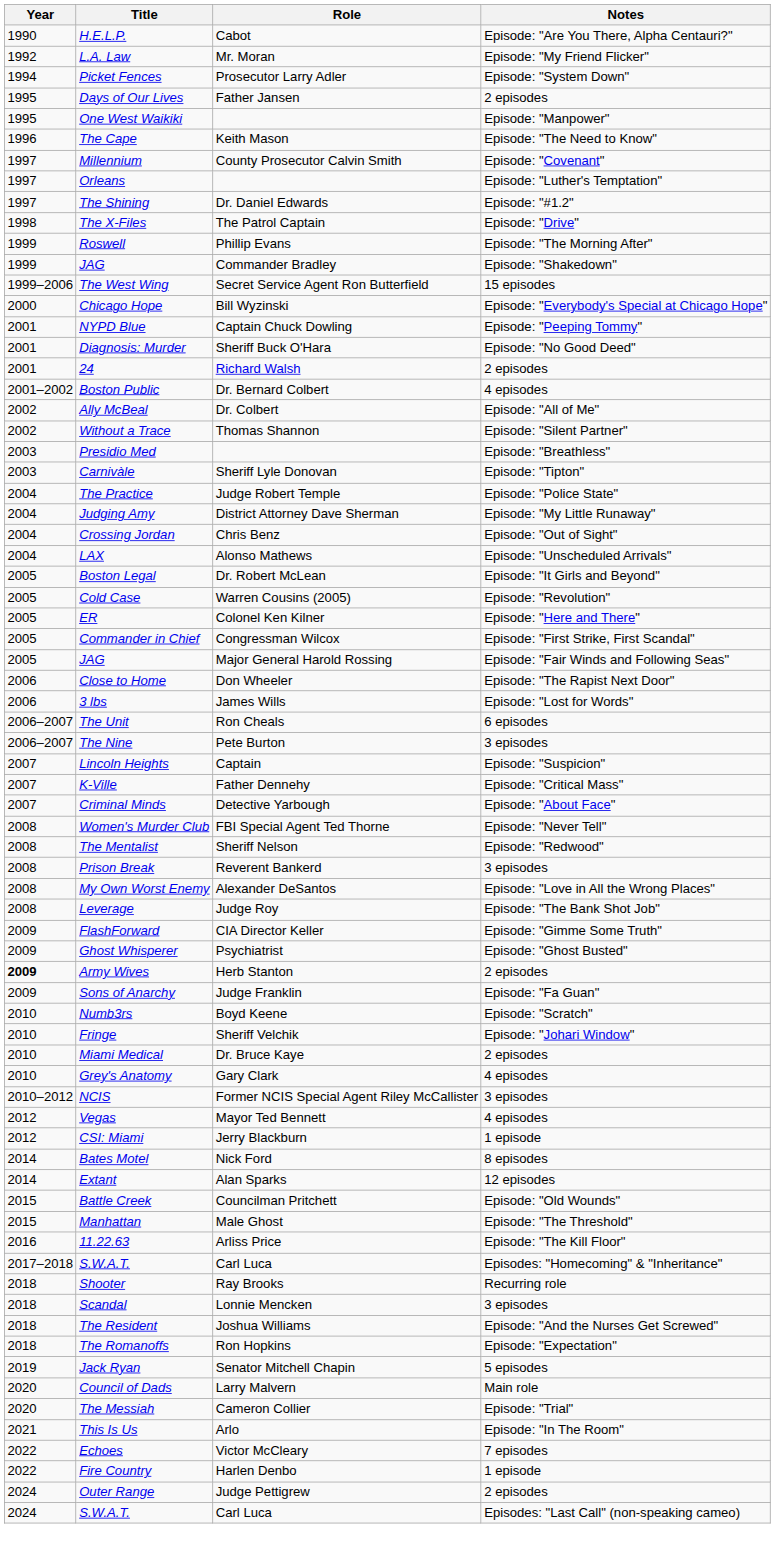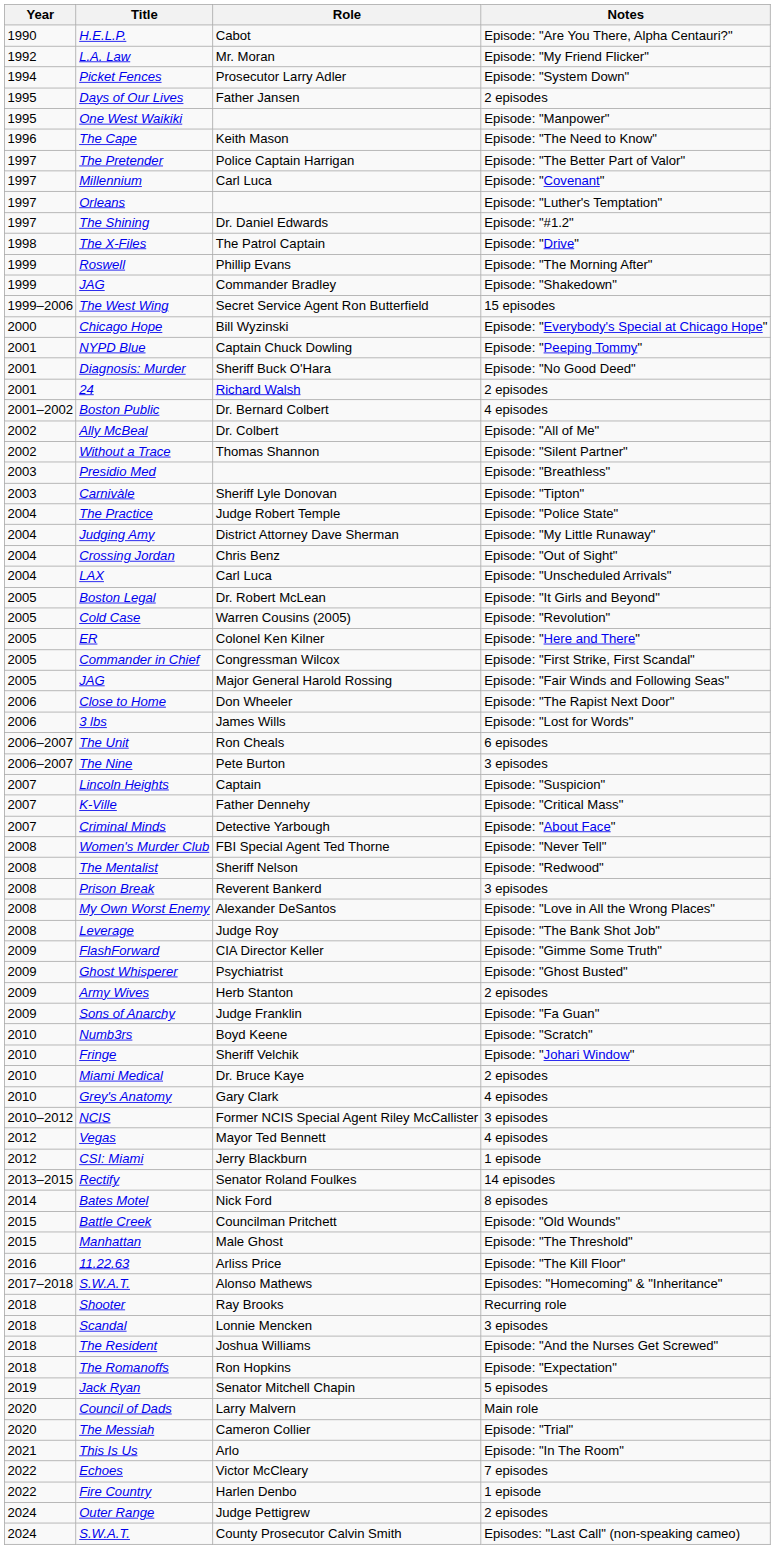+ row: 1997 | The Pretender | Police Captain Harrigan | Episode: "The Better Part of Valor"
Millennium | Role: County Prosecutor Calvin Smith -> Carl Luca
LAX | Role: Alonso Mathews -> Carl Luca
Army Wives | Year: bold -> normal
+ row: 2013–2015 | Rectify | Senator Roland Foulkes | 14 episodes
- row: 2014 | Extant | Alan Sparks | 12 episodes
S.W.A.T. / Episodes: "Homecoming" & "Inheritance" | Role: Carl Luca -> Alonso Mathews
S.W.A.T. / Episodes: "Last Call" (non-speaking cameo) | Role: Carl Luca -> County Prosecutor Calvin Smith
